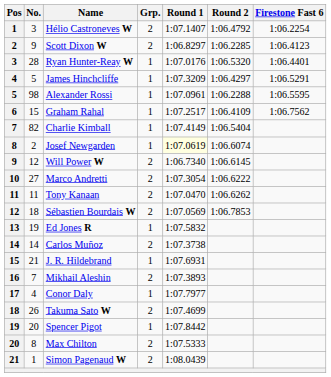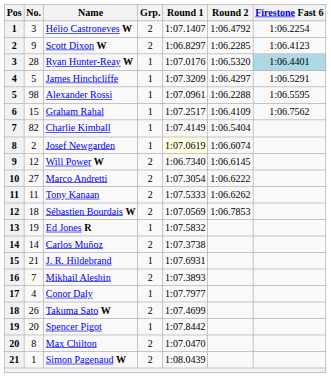Ryan Hunter-Reay W | Firestone Fast 6: no background -> lightblue background
Tony Kanaan | Round 1: 1:07.0470 -> 1:07.5333
Max Chilton | Round 1: 1:07.5333 -> 1:07.0470
